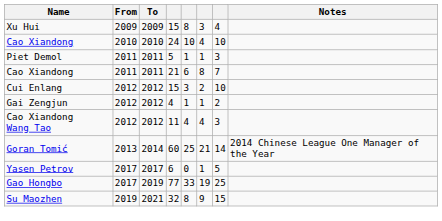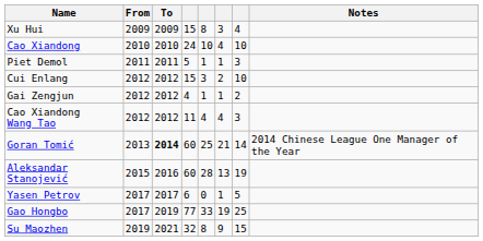- row: Cao Xiandong | 2011 | 2011 | 21 | 6 | 8 | 7
Goran Tomić | To: normal -> bold
+ row: Aleksandar Stanojević | 2015 | 2016 | 60 | 28 | 13 | 19
